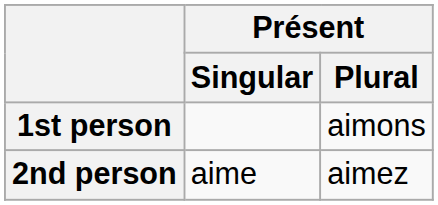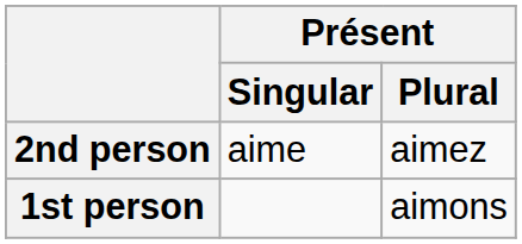rows swapped: 1st person <-> 2nd person
